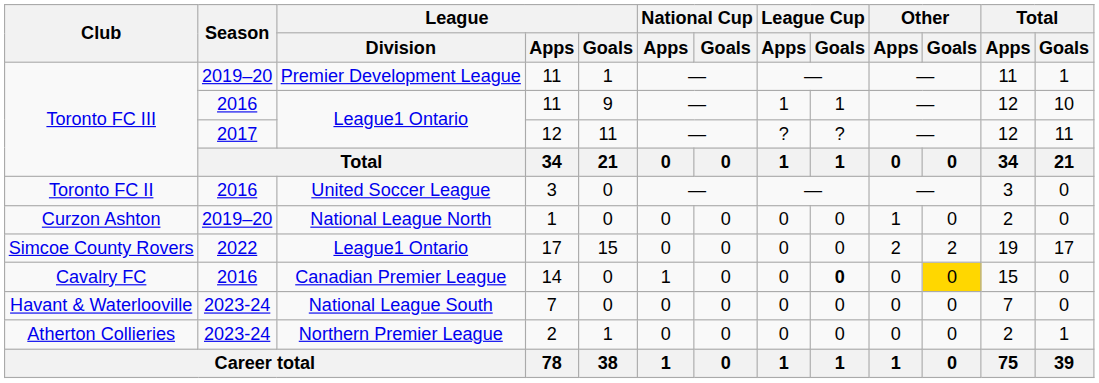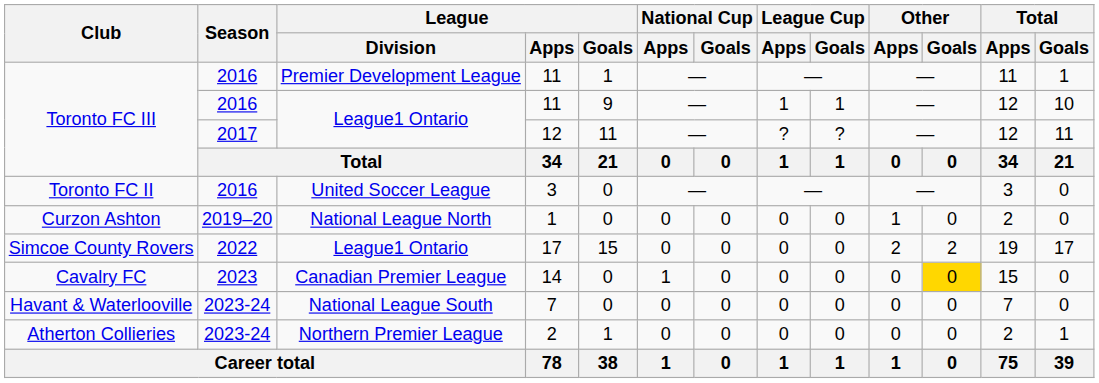Premier Development League / 11 | Season: 2019–20 -> 2016
14 | Season: 2016 -> 2023
14 | League Cup / Goals: bold -> normal
